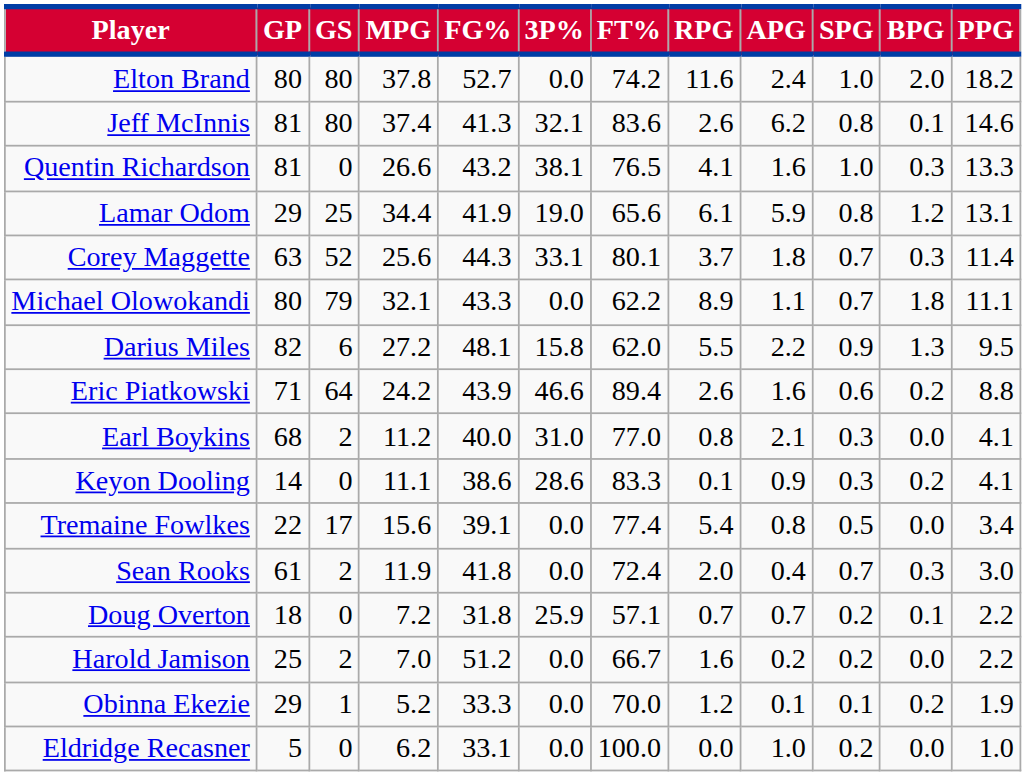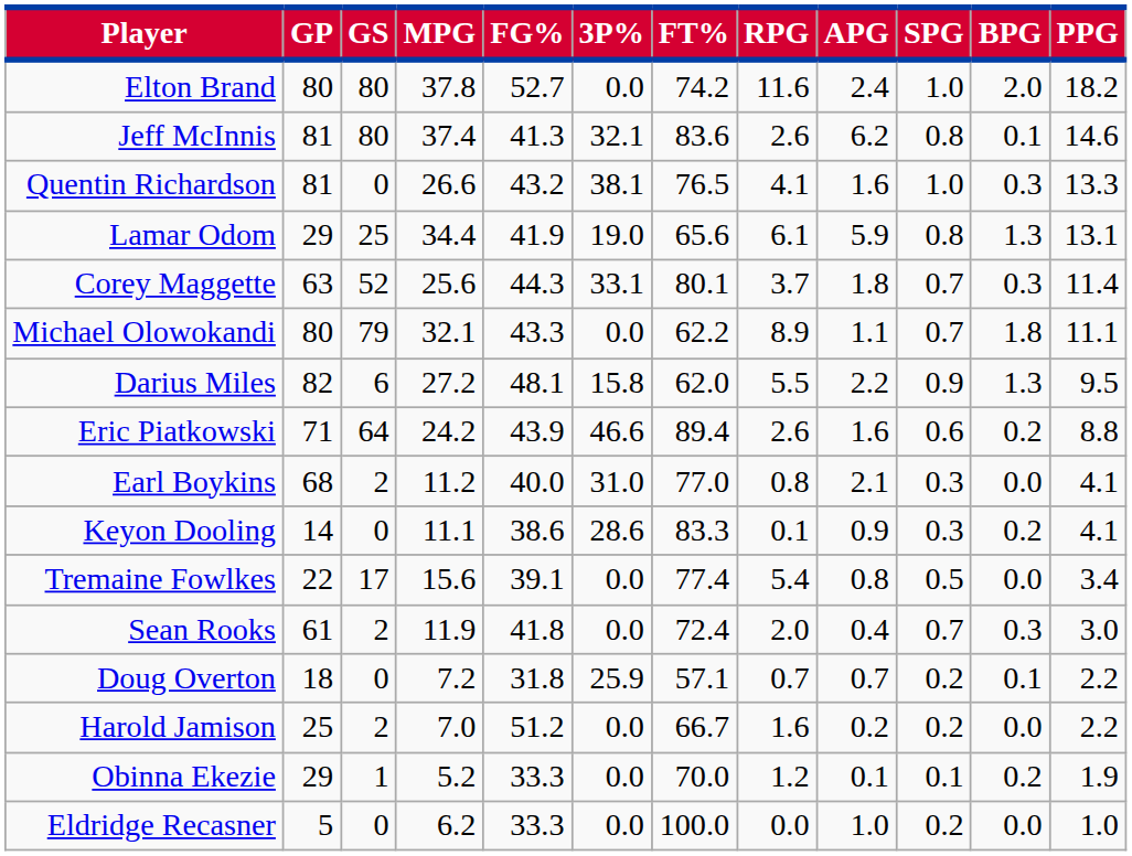Lamar Odom | BPG: 1.2 -> 1.3
Eldridge Recasner | FG%: 33.1 -> 33.3
